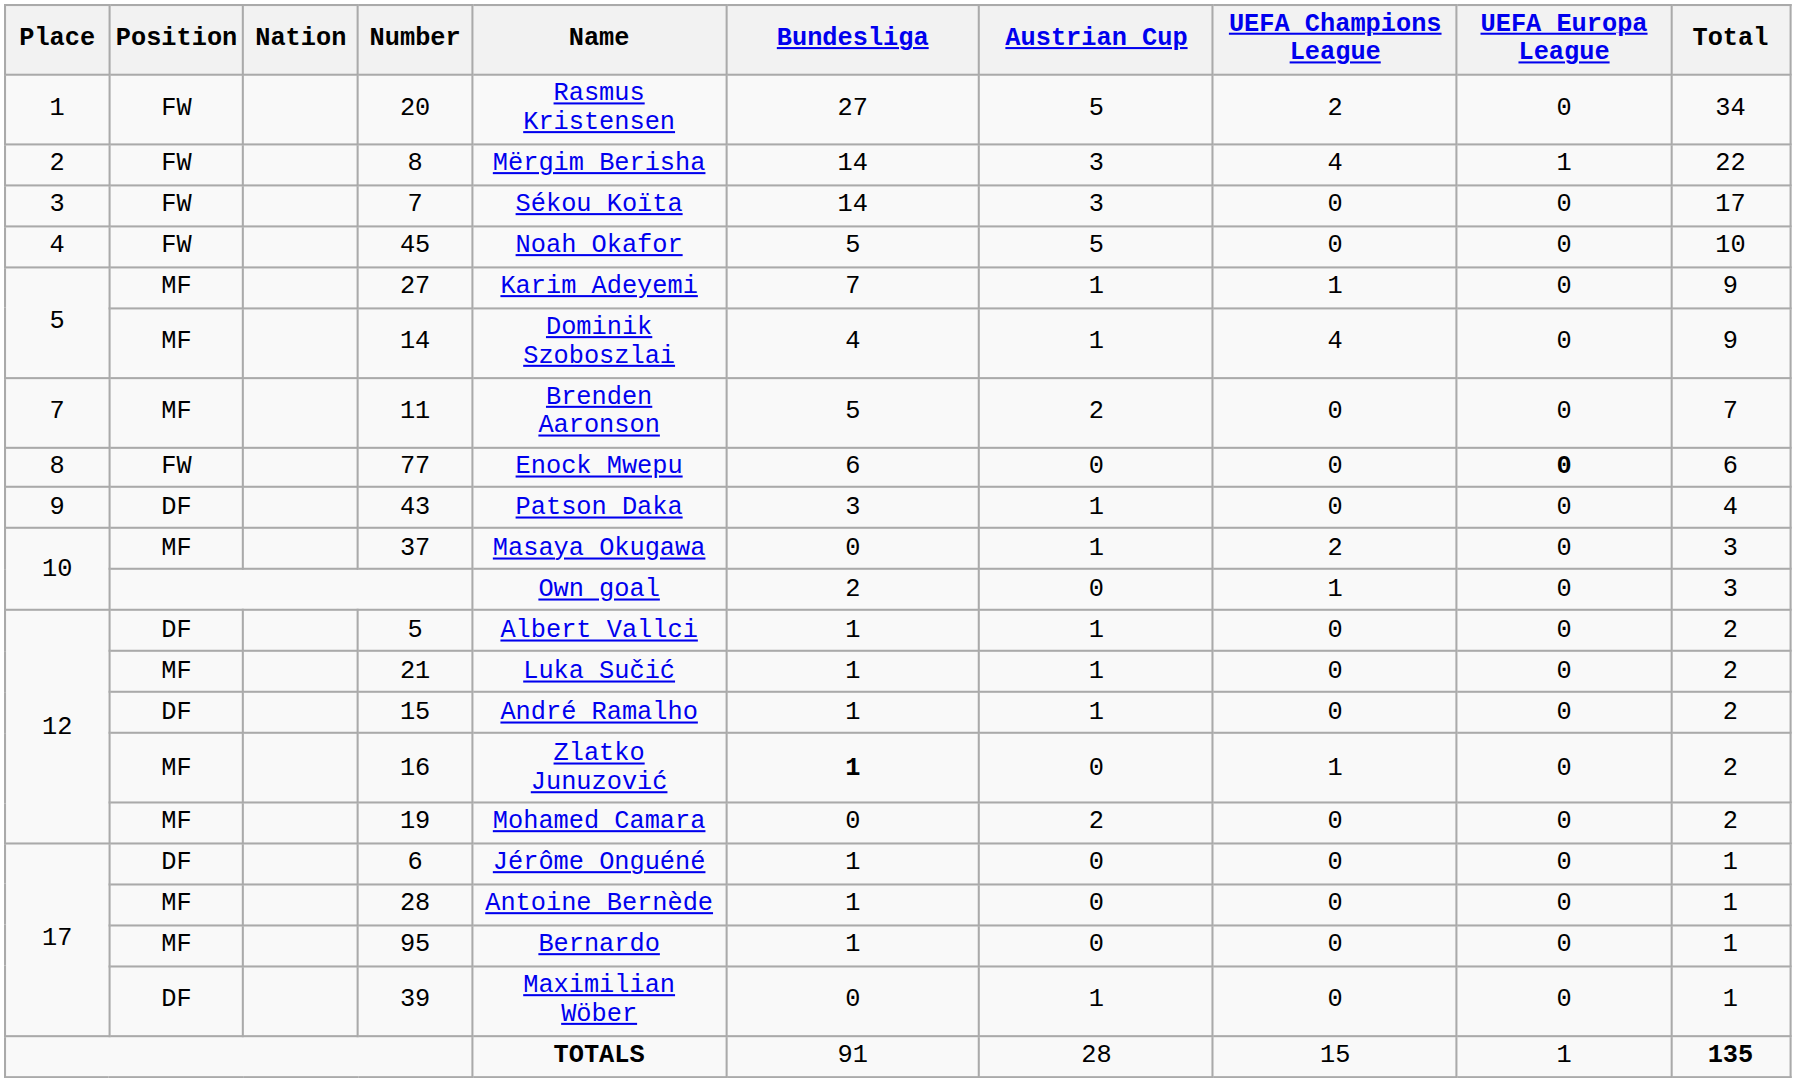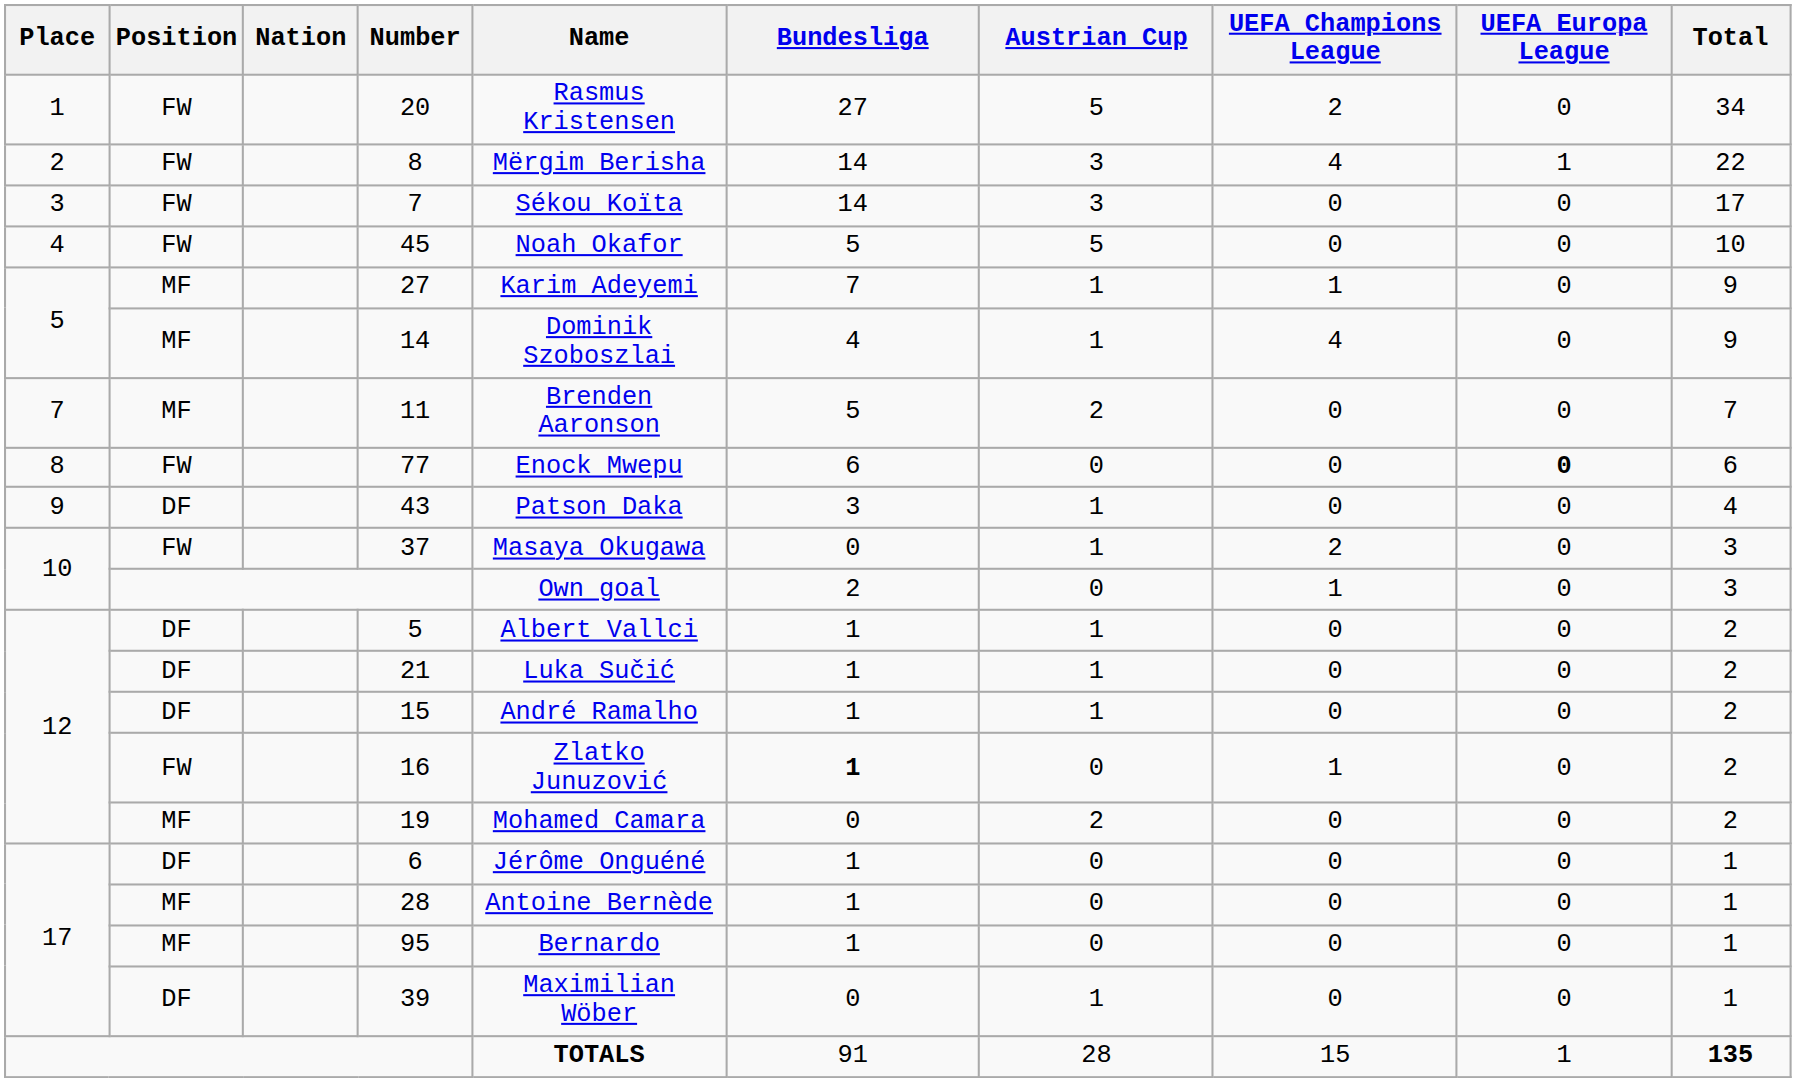37 | Position: MF -> FW
21 | Position: MF -> DF
16 | Position: MF -> FW
